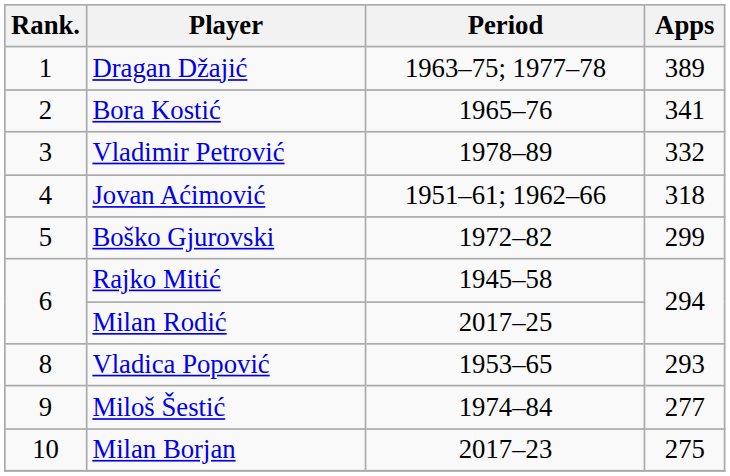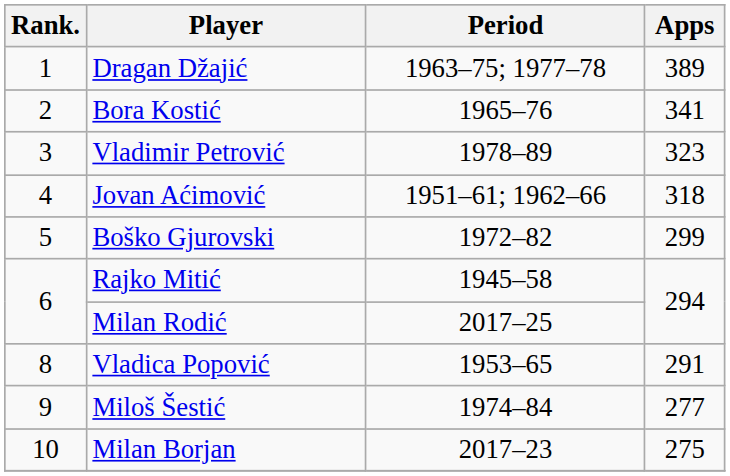Vladimir Petrović | Apps: 332 -> 323
Vladica Popović | Apps: 293 -> 291
